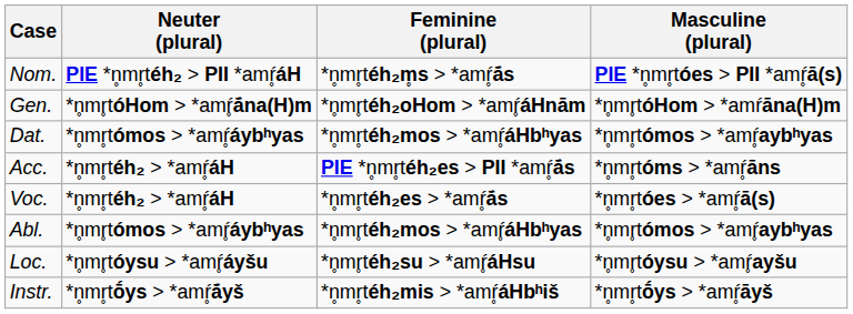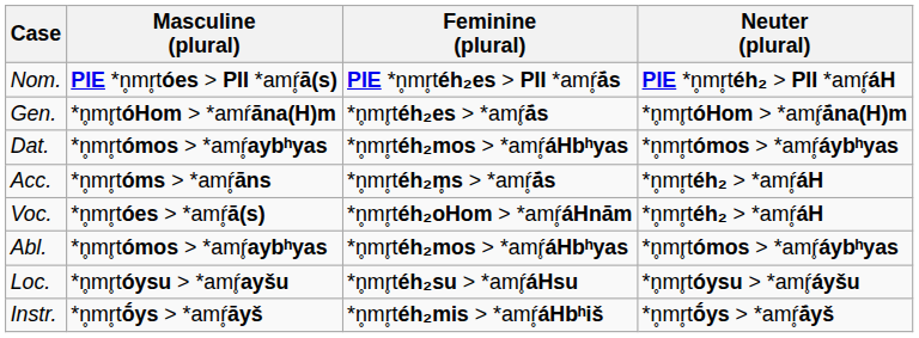columns swapped: Masculine (plural) <-> Neuter (plural)
Nom. | Feminine (plural): *n̥mr̥téh₂m̥s > *amŕ̥ā́s -> PIE *n̥mr̥téh₂es > PII *amŕ̥ā́s
Gen. | Feminine (plural): *n̥mr̥téh₂oHom > *amŕ̥áHnām -> *n̥mr̥téh₂es > *amŕ̥ā́s
Acc. | Feminine (plural): PIE *n̥mr̥téh₂es > PII *amŕ̥ā́s -> *n̥mr̥téh₂m̥s > *amŕ̥ā́s
Voc. | Feminine (plural): *n̥mr̥téh₂es > *amŕ̥ā́s -> *n̥mr̥téh₂oHom > *amŕ̥áHnām
